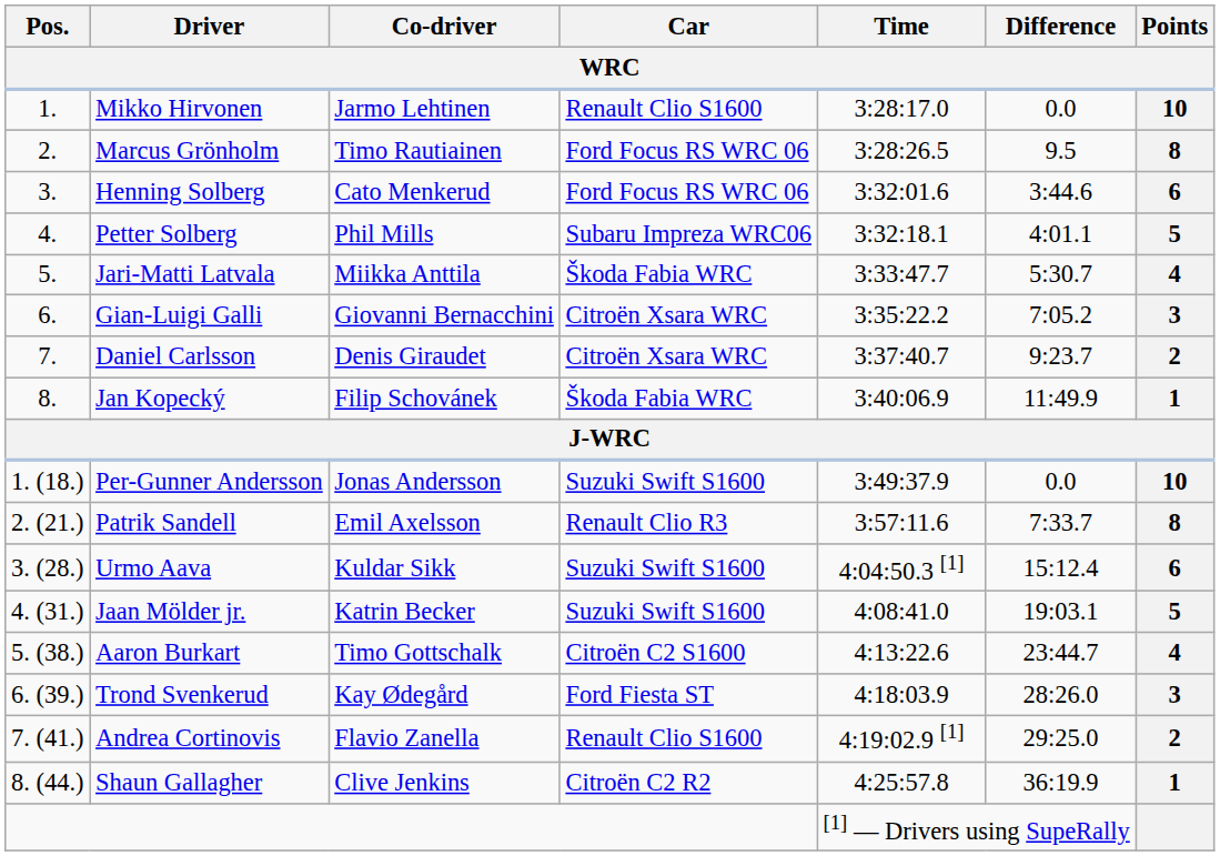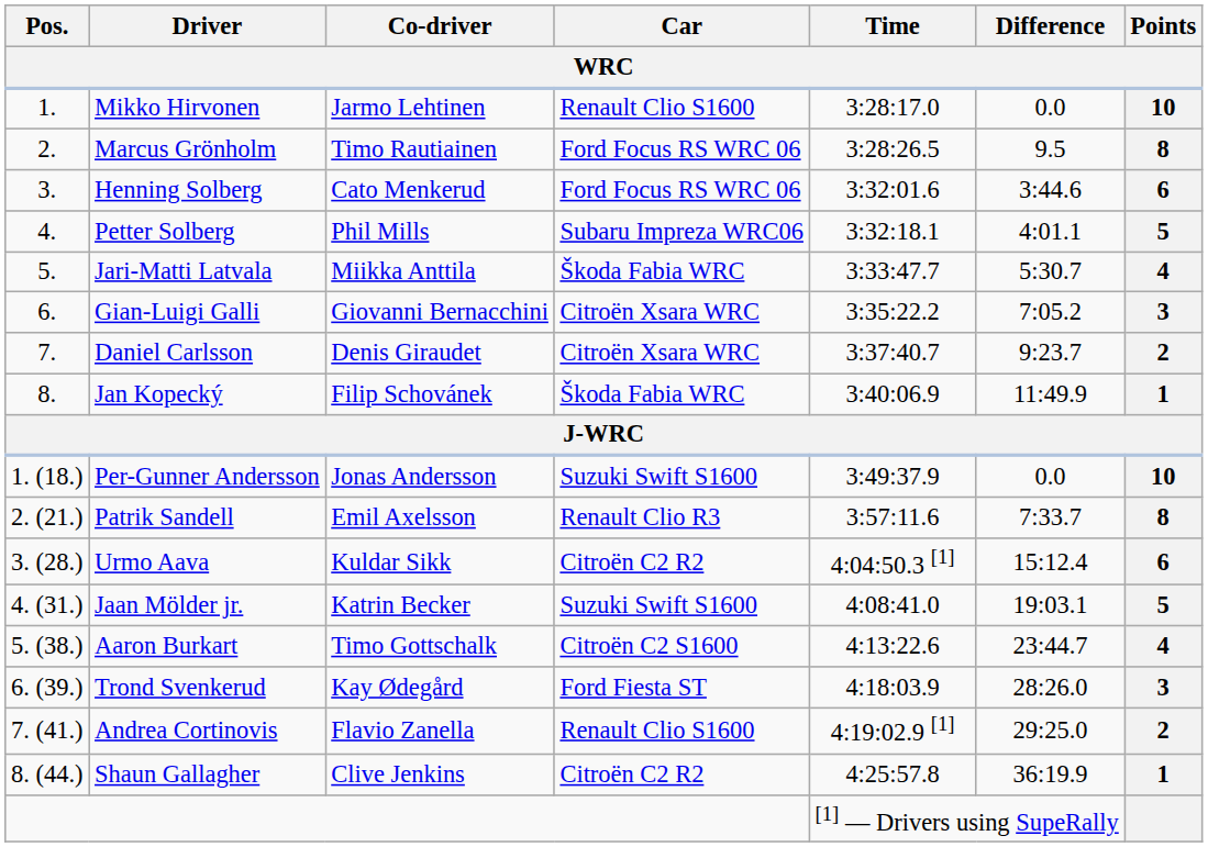Urmo Aava | Car: Suzuki Swift S1600 -> Citroën C2 R2
